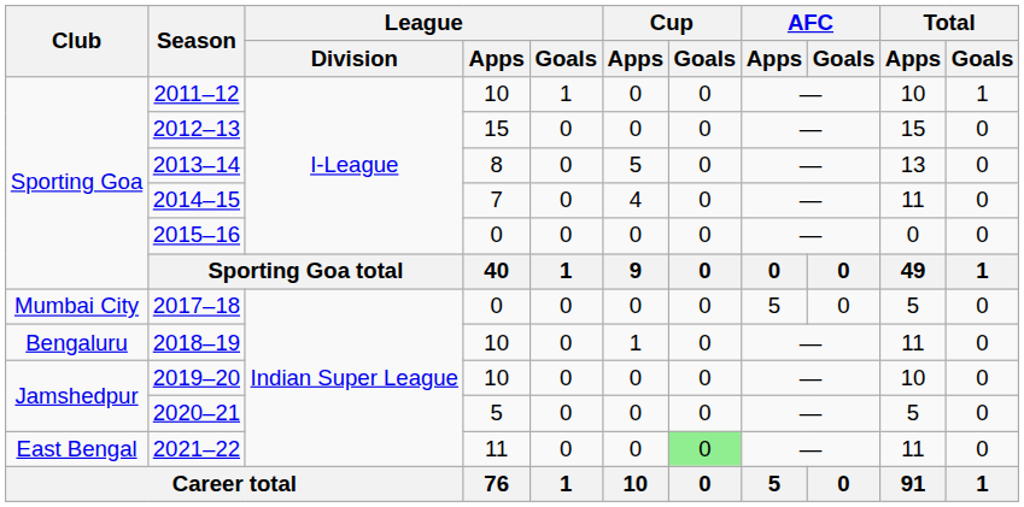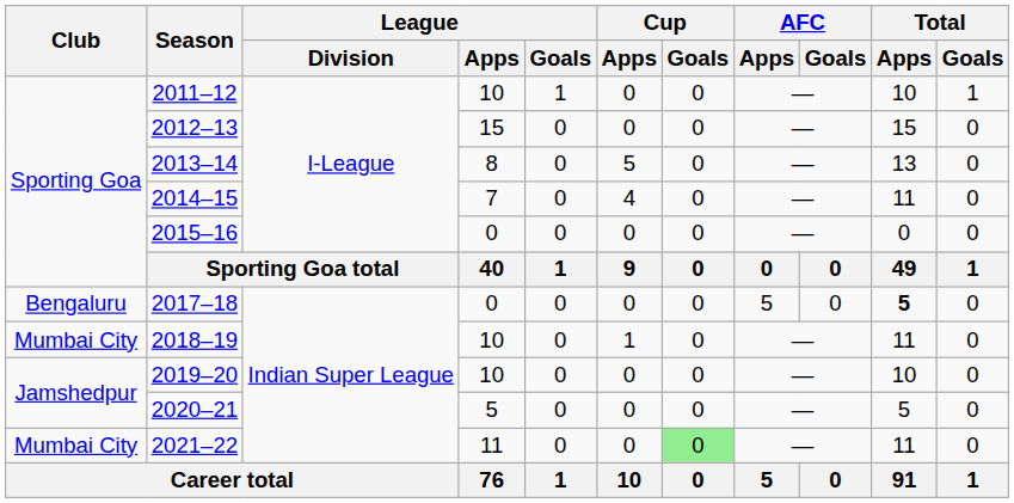2017–18 | Club: Mumbai City -> Bengaluru
2017–18 | Total / Apps: normal -> bold
2018–19 | Club: Bengaluru -> Mumbai City
2021–22 | Club: East Bengal -> Mumbai City
